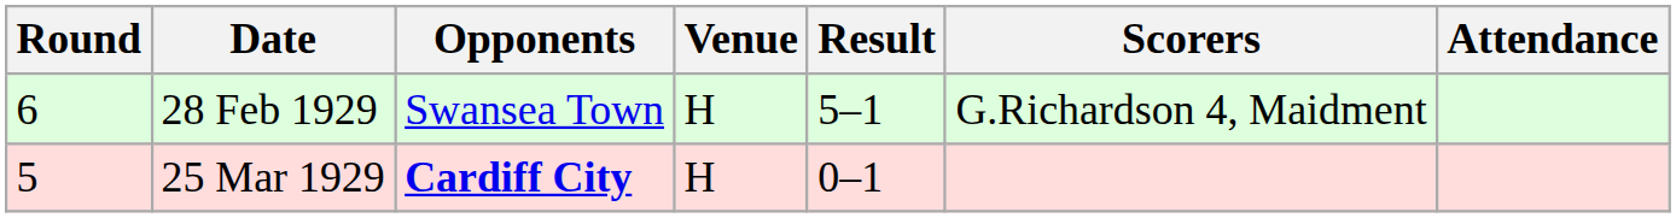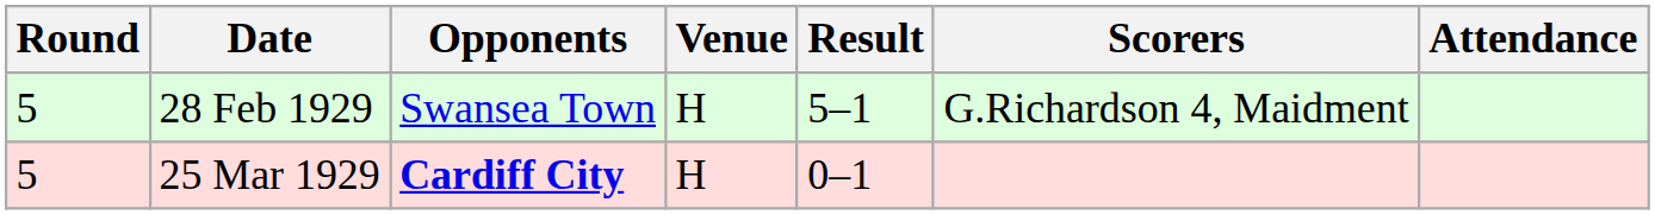28 Feb 1929 | Round: 6 -> 5
